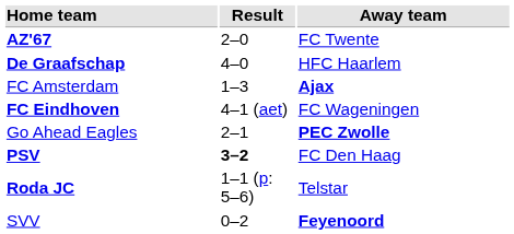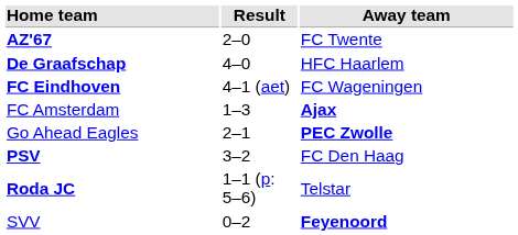rows swapped: FC Eindhoven <-> FC Amsterdam
PSV | Result: bold -> normal
